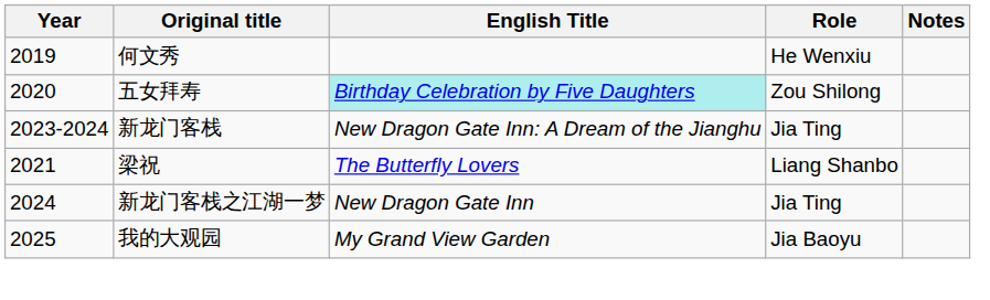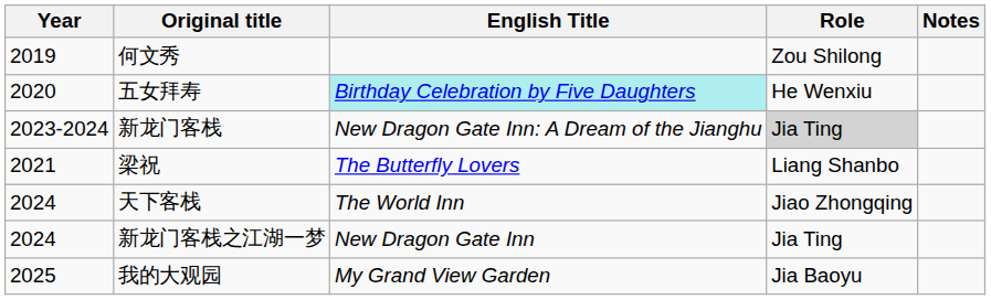何文秀 | Role: He Wenxiu -> Zou Shilong
五女拜寿 | Role: Zou Shilong -> He Wenxiu
新龙门客栈 | Role: no background -> lightgrey background
+ row: 2024 | 天下客栈 | The World Inn | Jiao Zhongqing
